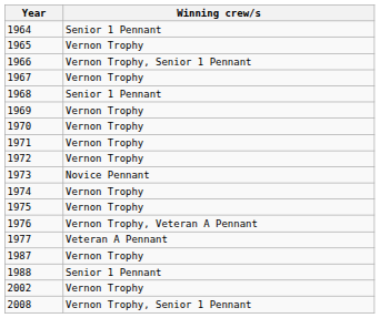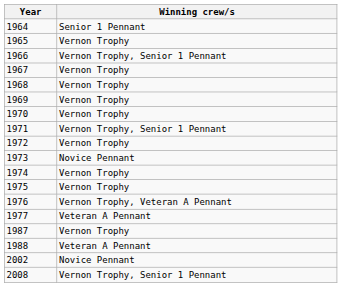1968 | Winning crew/s: Senior 1 Pennant -> Vernon Trophy
1971 | Winning crew/s: Vernon Trophy -> Vernon Trophy, Senior 1 Pennant
1988 | Winning crew/s: Senior 1 Pennant -> Veteran A Pennant
2002 | Winning crew/s: Vernon Trophy -> Novice Pennant
